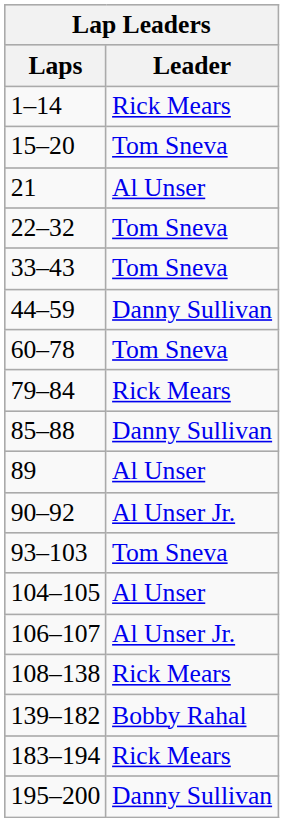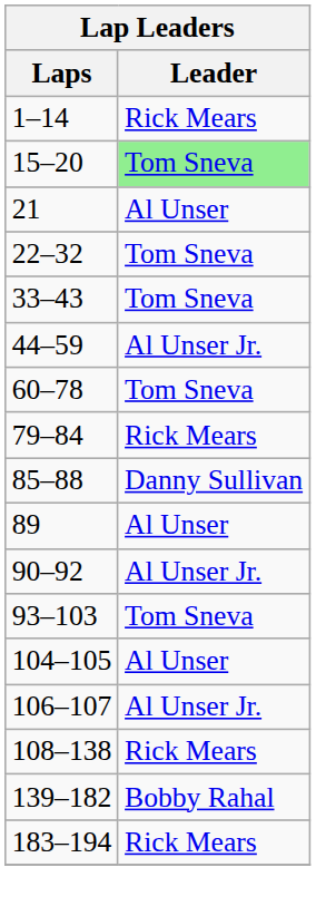15–20 | Leader: no background -> lightgreen background
44–59 | Leader: Danny Sullivan -> Al Unser Jr.
- row: 195–200 | Danny Sullivan
